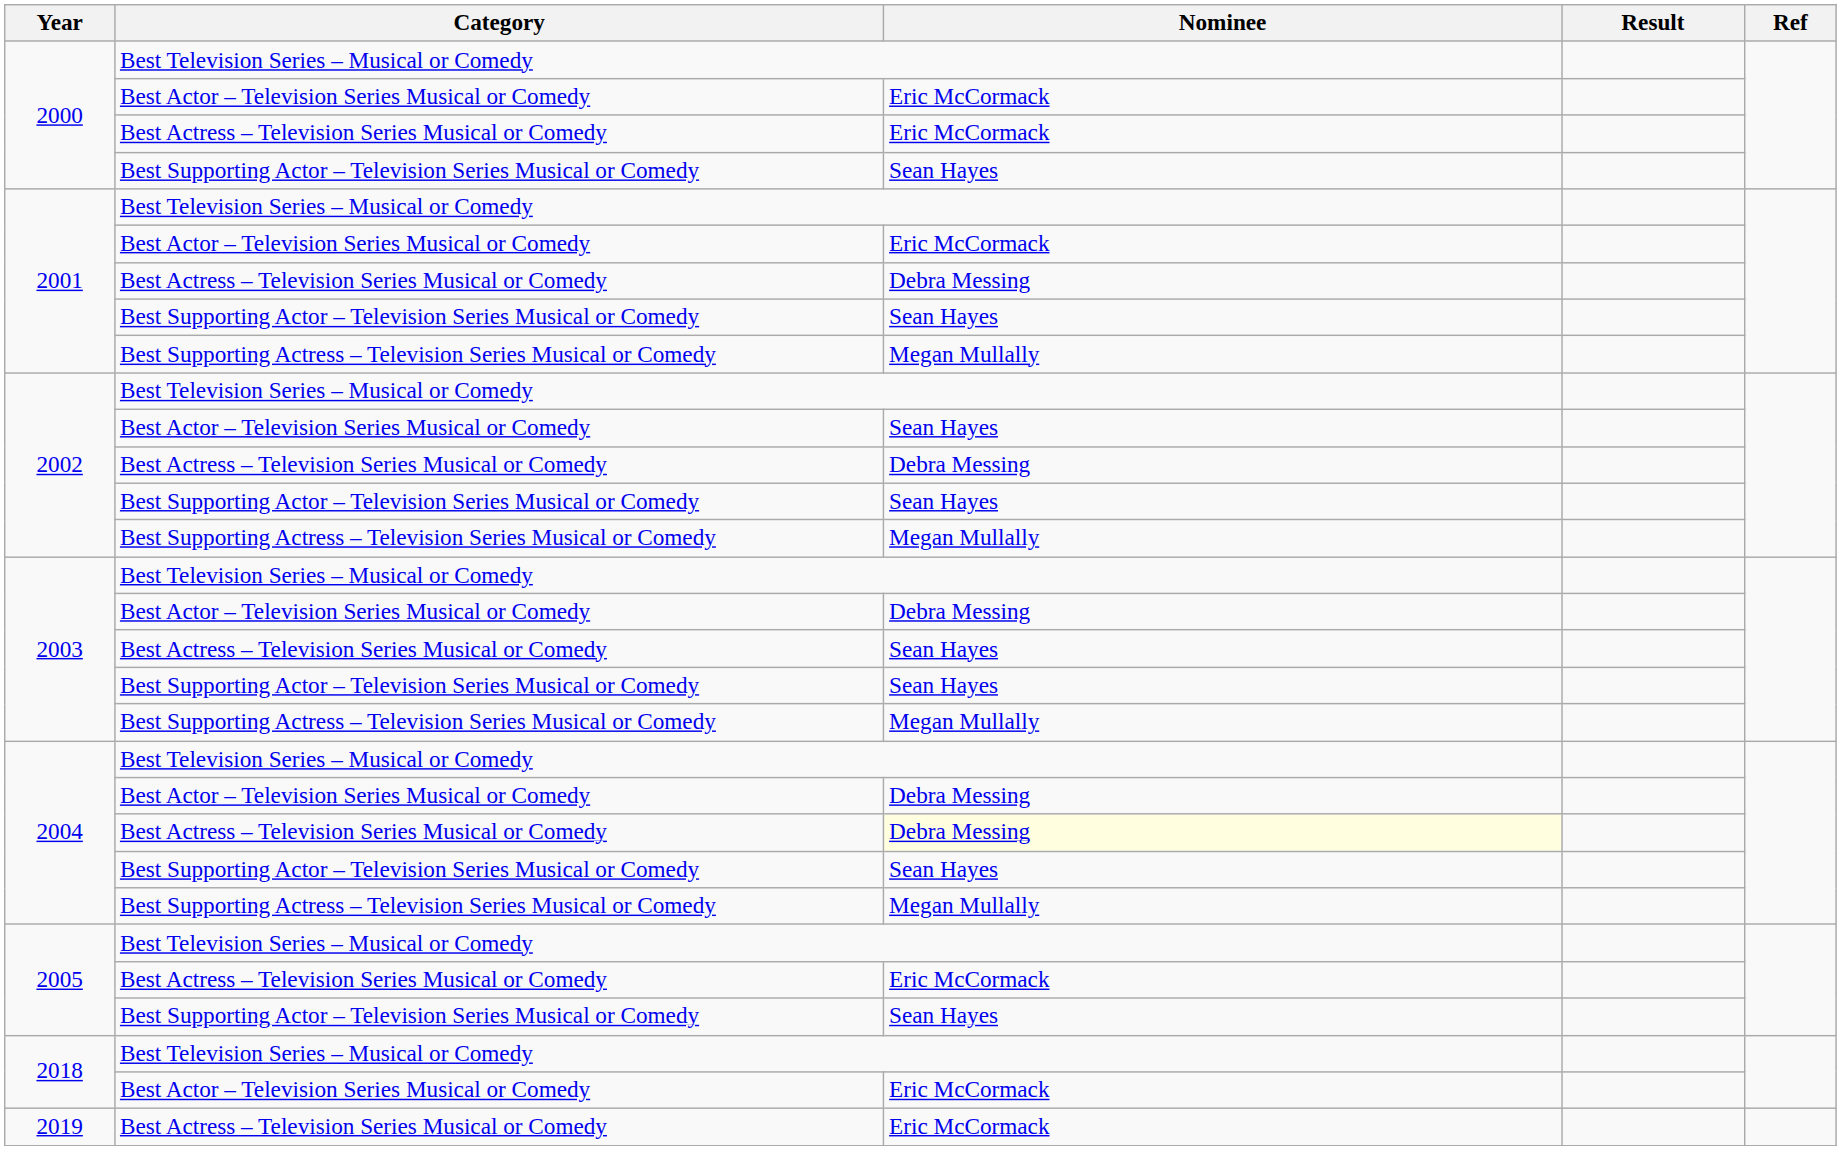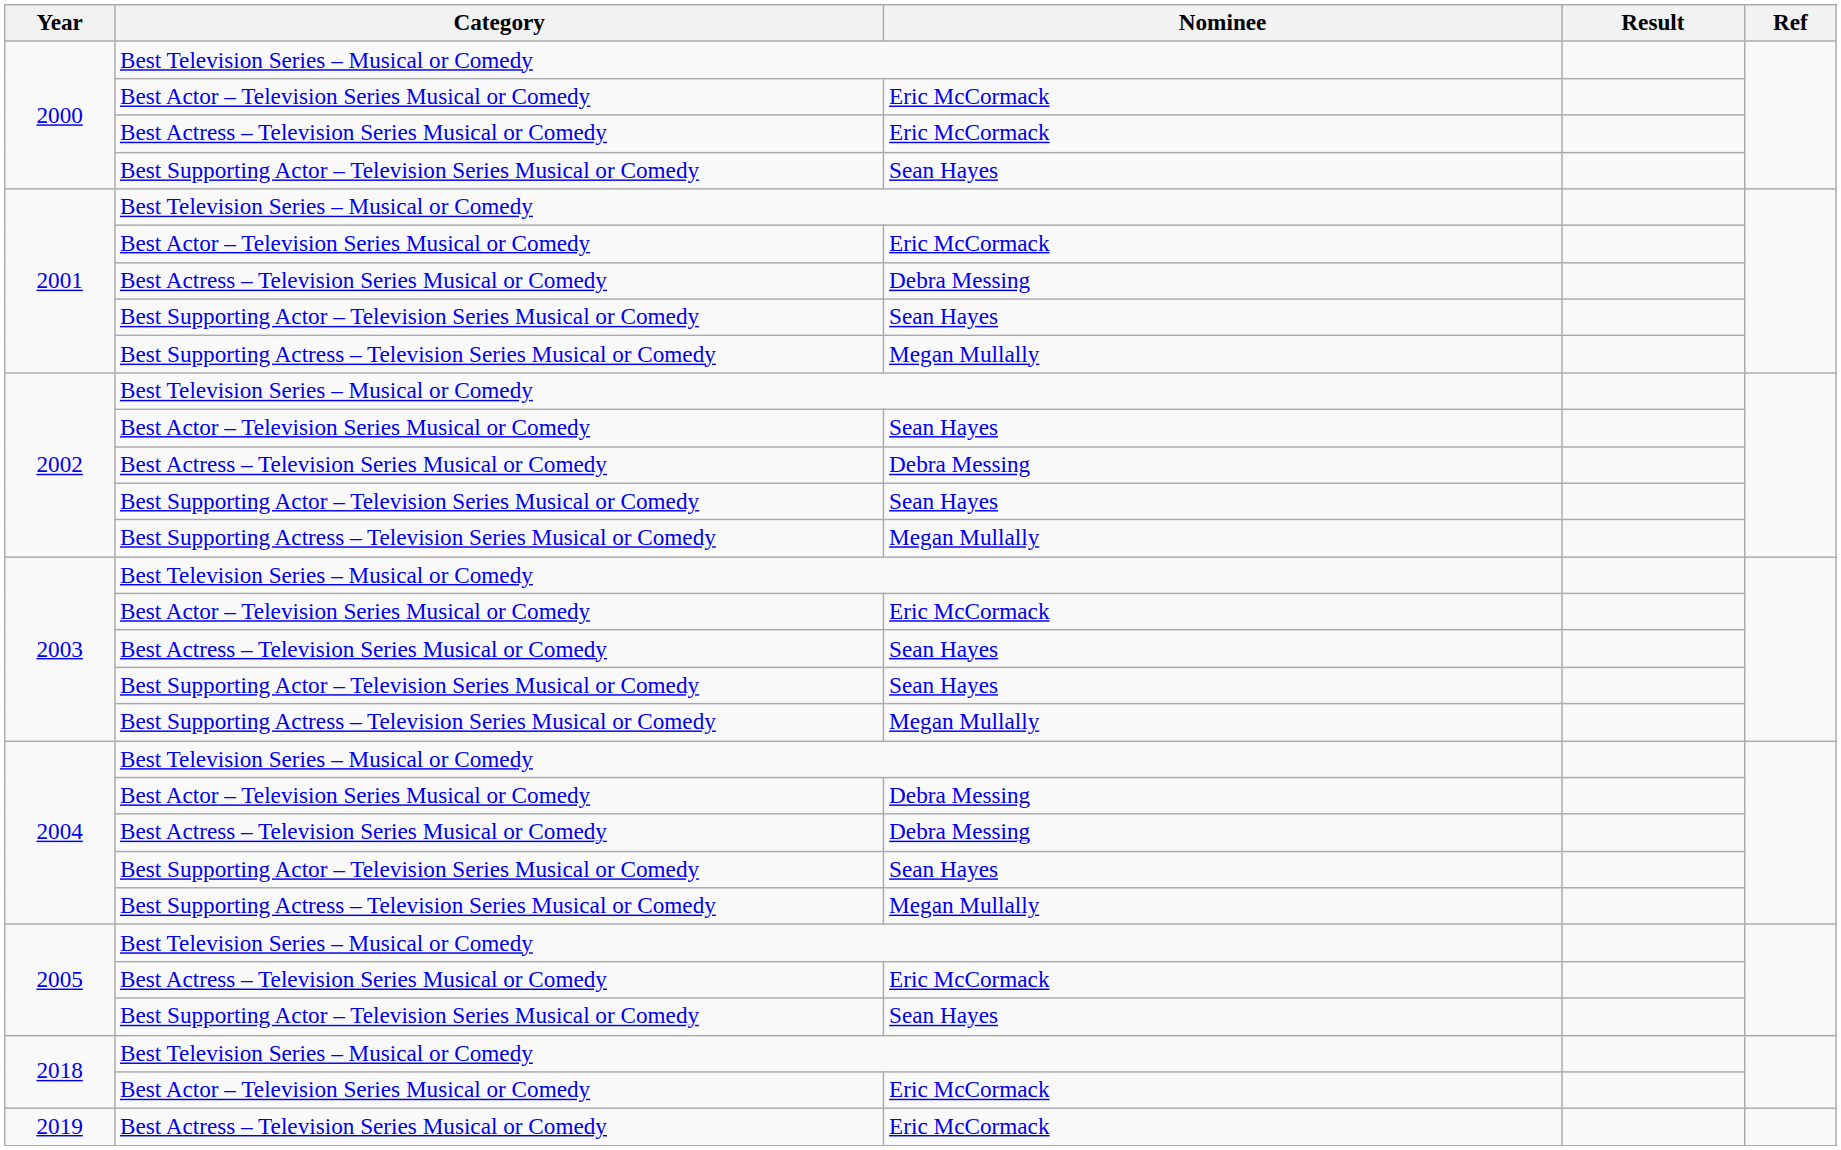2003 / Best Actor – Television Series Musical or Comedy | Nominee: Debra Messing -> Eric McCormack
2004 / Best Actress – Television Series Musical or Comedy | Nominee: lightyellow background -> no background
